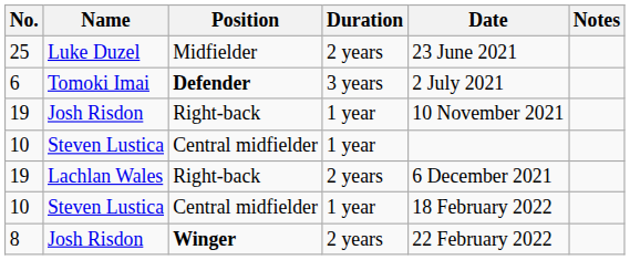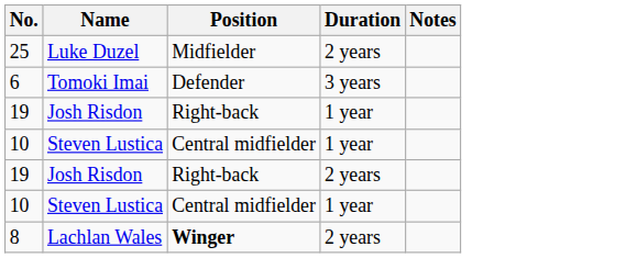- column: Date | 23 June 2021 | 2 July 2021 | 10 November 2021 | 6 December 2021 | 18 February 2022 | 22 February 2022
6 | Position: bold -> normal
19 / 2 years | Name: Lachlan Wales -> Josh Risdon
8 | Name: Josh Risdon -> Lachlan Wales
